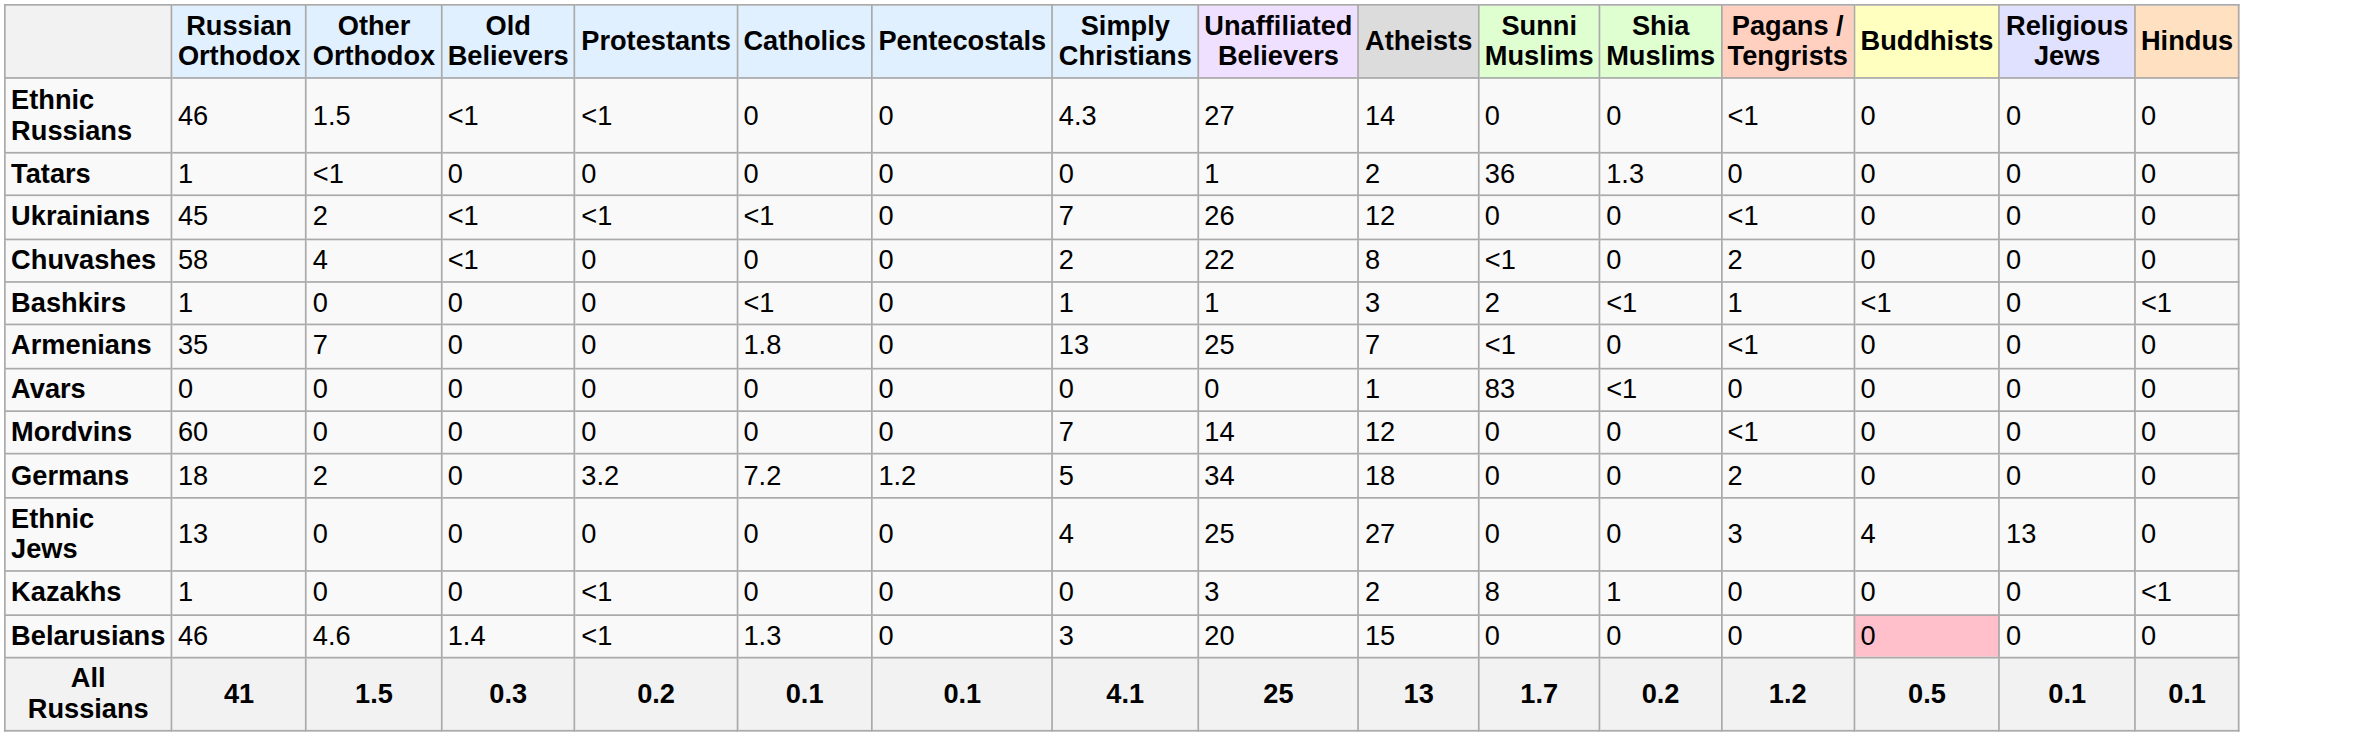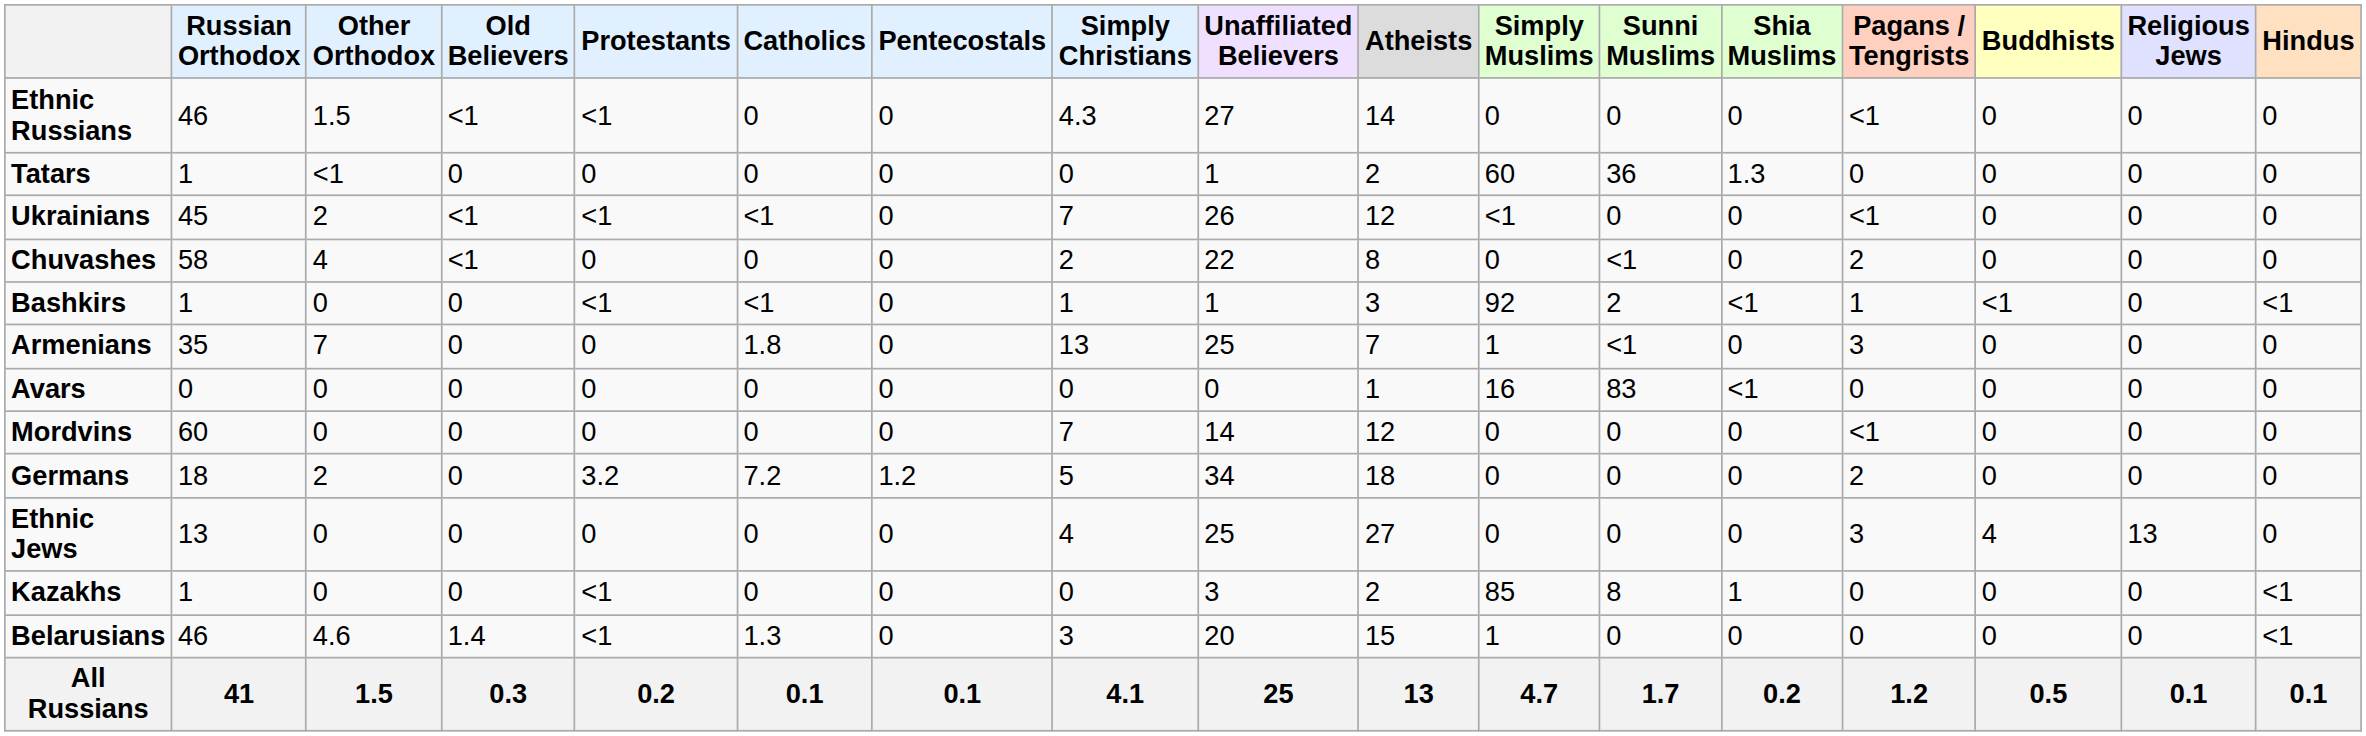+ column: Simply Muslims | 0 | 60 | <1 | 0 | 92 | 1 | 16 | 0 | 0 | 0 | 85 | 1 | 4.7
Bashkirs | Protestants: 0 -> <1
Armenians | Pagans / Tengrists: <1 -> 3
Belarusians | Buddhists: pink background -> no background
Belarusians | Hindus: 0 -> <1
